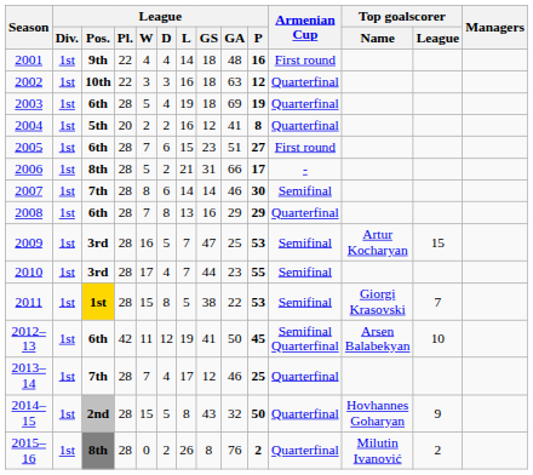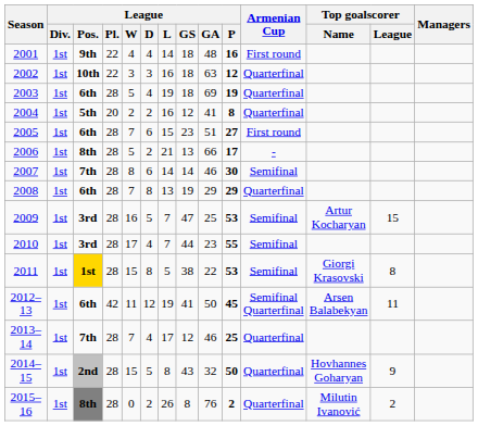2006 | League / GS: 31 -> 13
2008 | League / GS: 16 -> 19
2011 | Top goalscorer / League: 7 -> 8
2012–13 | Top goalscorer / League: 10 -> 11
